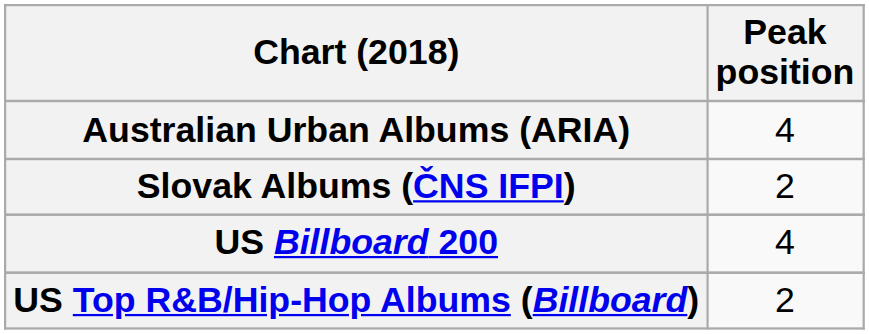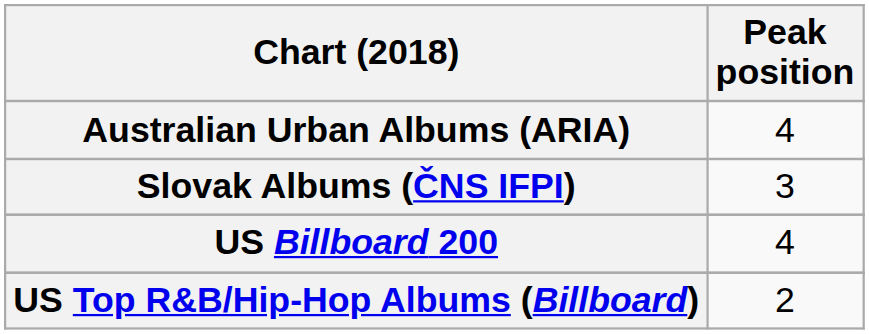Slovak Albums (ČNS IFPI) | Peak position: 2 -> 3
